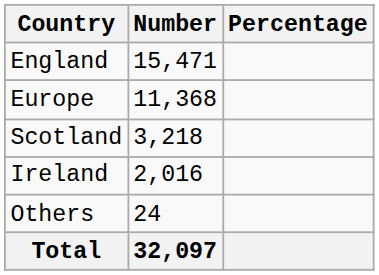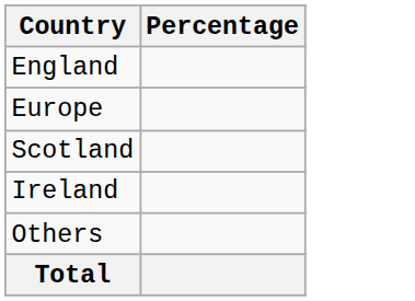- column: Number | 15,471 | 11,368 | 3,218 | 2,016 | 24 | 32,097
